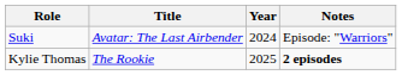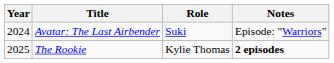columns swapped: Year <-> Role
